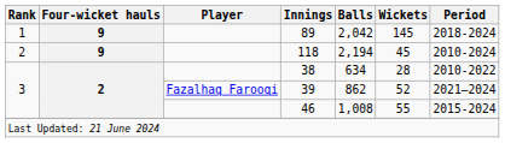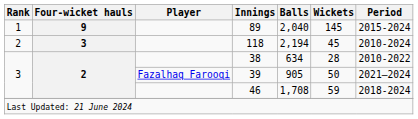89 | Balls: 2,042 -> 2,040
89 | Period: 2018-2024 -> 2015-2024
118 | Four-wicket hauls: 9 -> 3
39 | Balls: 862 -> 905
39 | Wickets: 52 -> 50
46 | Balls: 1,008 -> 1,708
46 | Wickets: 55 -> 59
46 | Period: 2015-2024 -> 2018-2024
